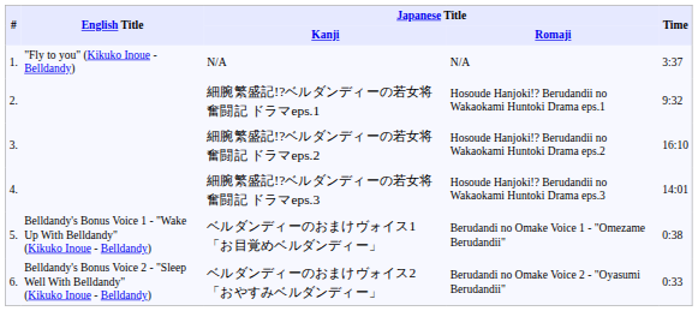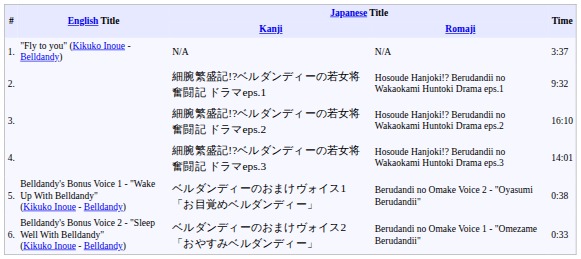ベルダンディーのおまけヴォイス1 「お目覚めベルダンディー」 | Japanese Title / Romaji: Berudandi no Omake Voice 1 - "Omezame Berudandii" -> Berudandi no Omake Voice 2 - "Oyasumi Berudandii"
ベルダンディーのおまけヴォイス2 「おやすみベルダンディー」 | Japanese Title / Romaji: Berudandi no Omake Voice 2 - "Oyasumi Berudandii" -> Berudandi no Omake Voice 1 - "Omezame Berudandii"
